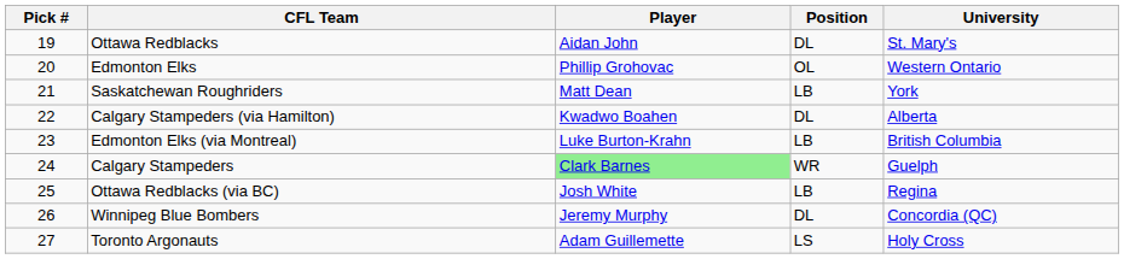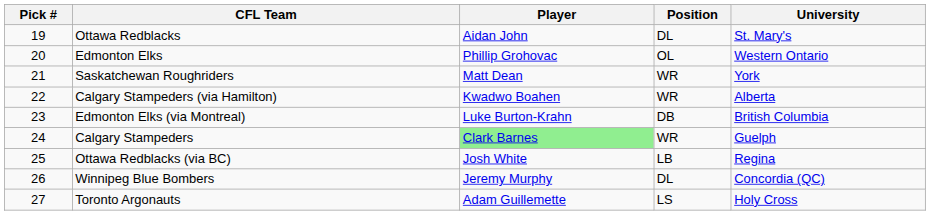Saskatchewan Roughriders | Position: LB -> WR
Calgary Stampeders (via Hamilton) | Position: DL -> WR
Edmonton Elks (via Montreal) | Position: LB -> DB
